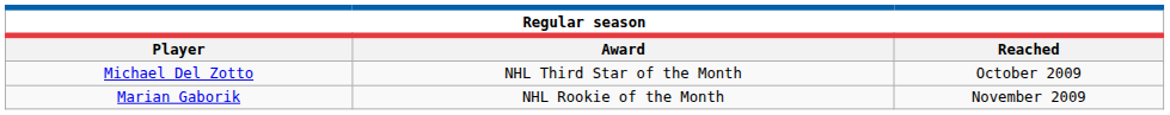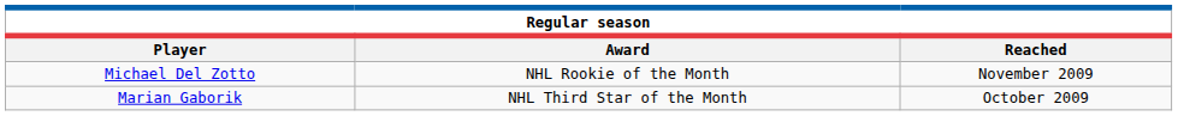Michael Del Zotto | Award: NHL Third Star of the Month -> NHL Rookie of the Month
Michael Del Zotto | Reached: October 2009 -> November 2009
Marian Gaborik | Award: NHL Rookie of the Month -> NHL Third Star of the Month
Marian Gaborik | Reached: November 2009 -> October 2009
